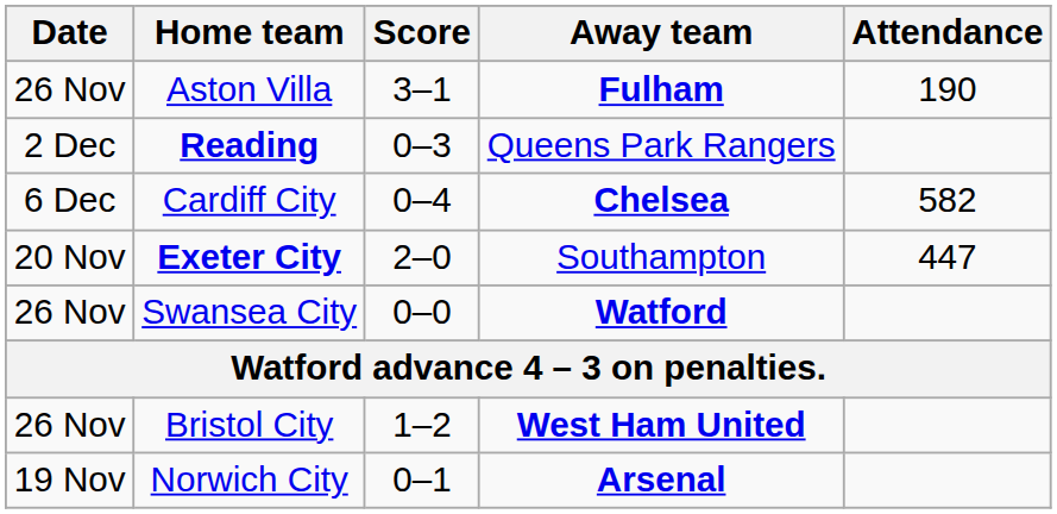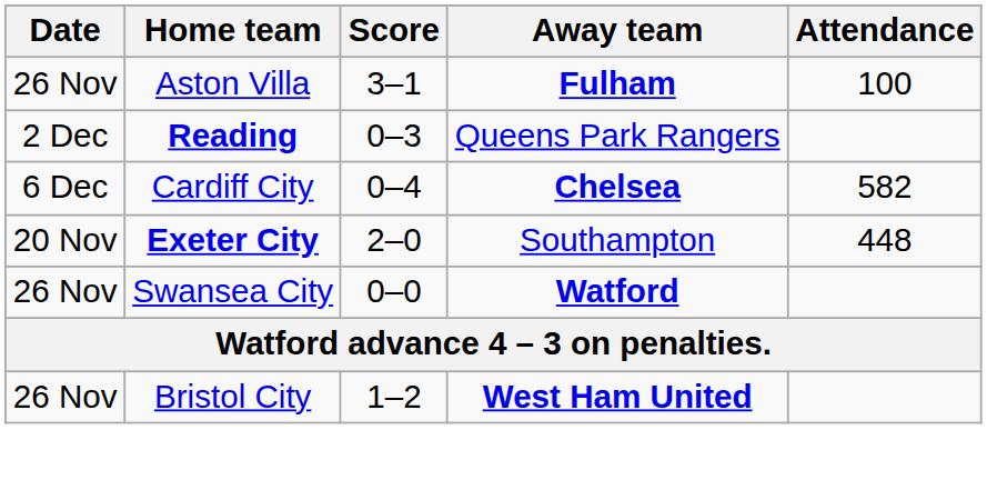Aston Villa | Attendance: 190 -> 100
Exeter City | Attendance: 447 -> 448
- row: 19 Nov | Norwich City | 0–1 | Arsenal
